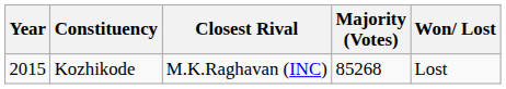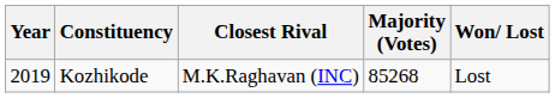Kozhikode | Year: 2015 -> 2019
